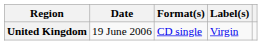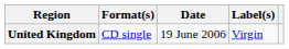columns swapped: Date <-> Format(s)
